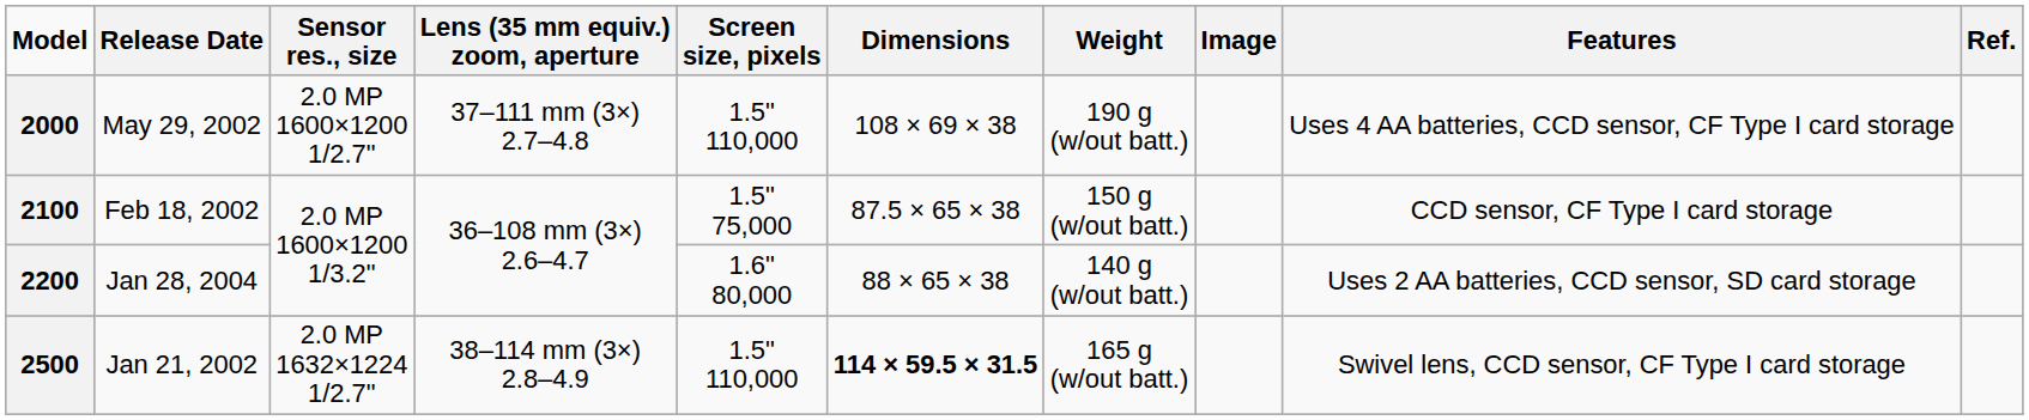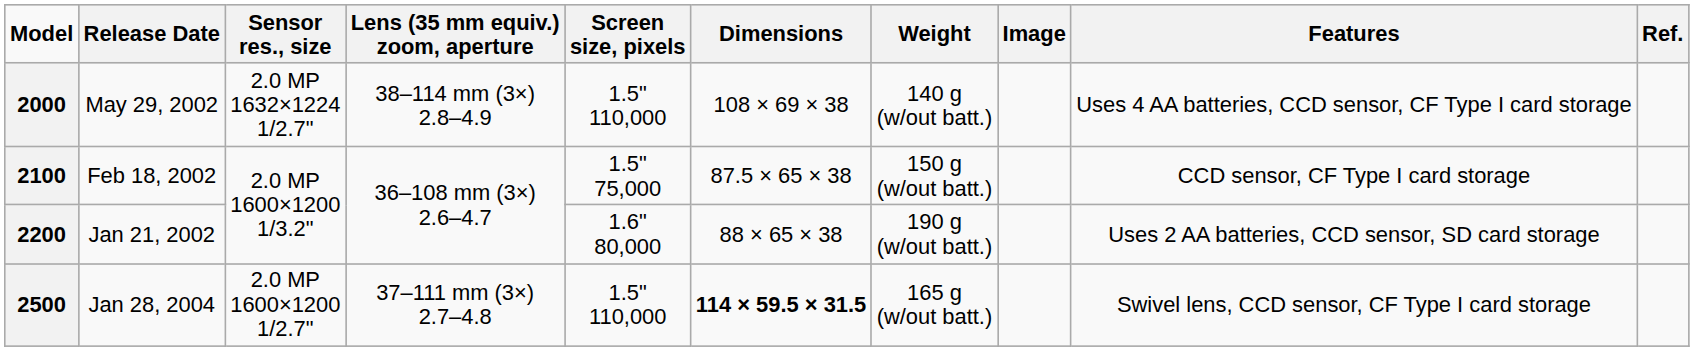2000 | Sensor res., size: 2.0 MP 1600×1200 1/2.7" -> 2.0 MP 1632×1224 1/2.7"
2000 | Lens (35 mm equiv.) zoom, aperture: 37–111 mm (3×) 2.7–4.8 -> 38–114 mm (3×) 2.8–4.9
2000 | Weight: 190 g (w/out batt.) -> 140 g (w/out batt.)
2200 | Release Date: Jan 28, 2004 -> Jan 21, 2002
2200 | Weight: 140 g (w/out batt.) -> 190 g (w/out batt.)
2500 | Release Date: Jan 21, 2002 -> Jan 28, 2004
2500 | Sensor res., size: 2.0 MP 1632×1224 1/2.7" -> 2.0 MP 1600×1200 1/2.7"
2500 | Lens (35 mm equiv.) zoom, aperture: 38–114 mm (3×) 2.8–4.9 -> 37–111 mm (3×) 2.7–4.8
